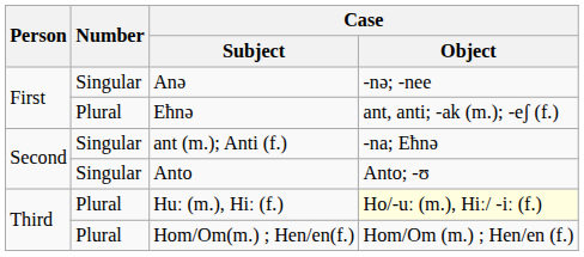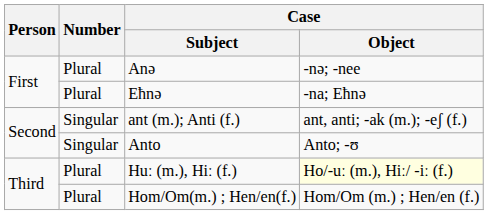Anǝ | Number: Singular -> Plural
Eħnǝ | Case / Object: ant, anti; -ak (m.); -eʃ (f.) -> -na; Eħnǝ
ant (m.); Anti (f.) | Case / Object: -na; Eħnǝ -> ant, anti; -ak (m.); -eʃ (f.)
